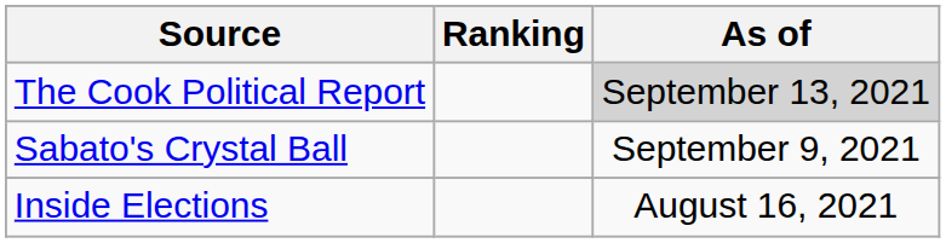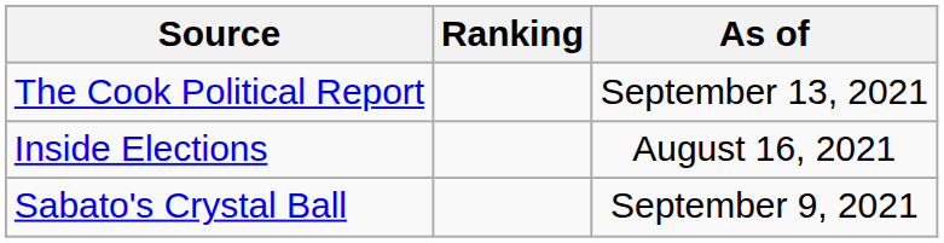The Cook Political Report | As of: lightgrey background -> no background
rows swapped: Inside Elections <-> Sabato's Crystal Ball
